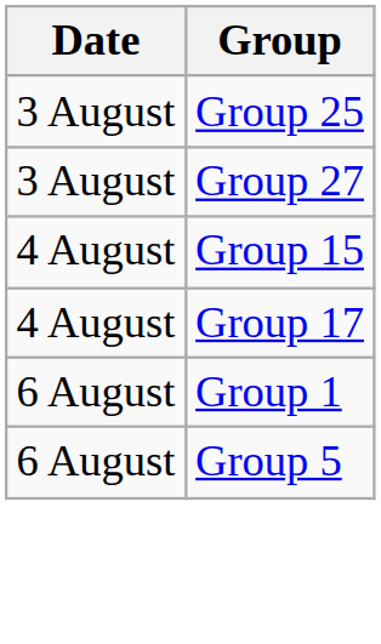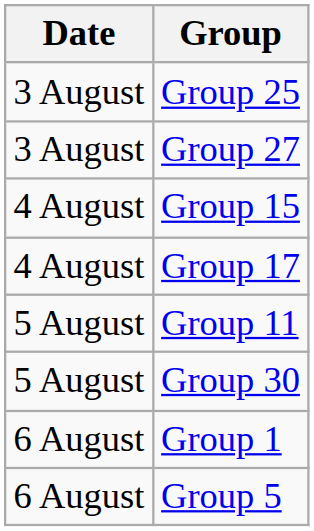+ row: 5 August | Group 11
+ row: 5 August | Group 30
